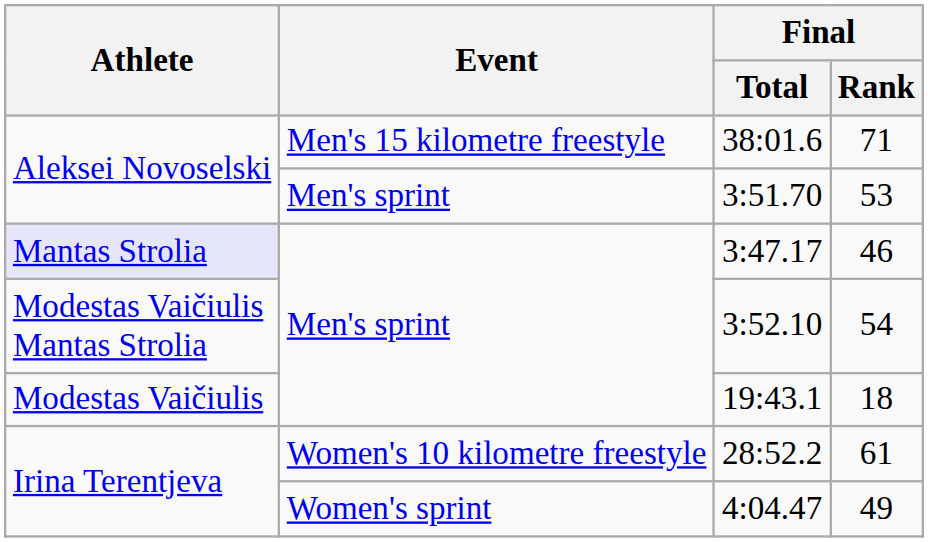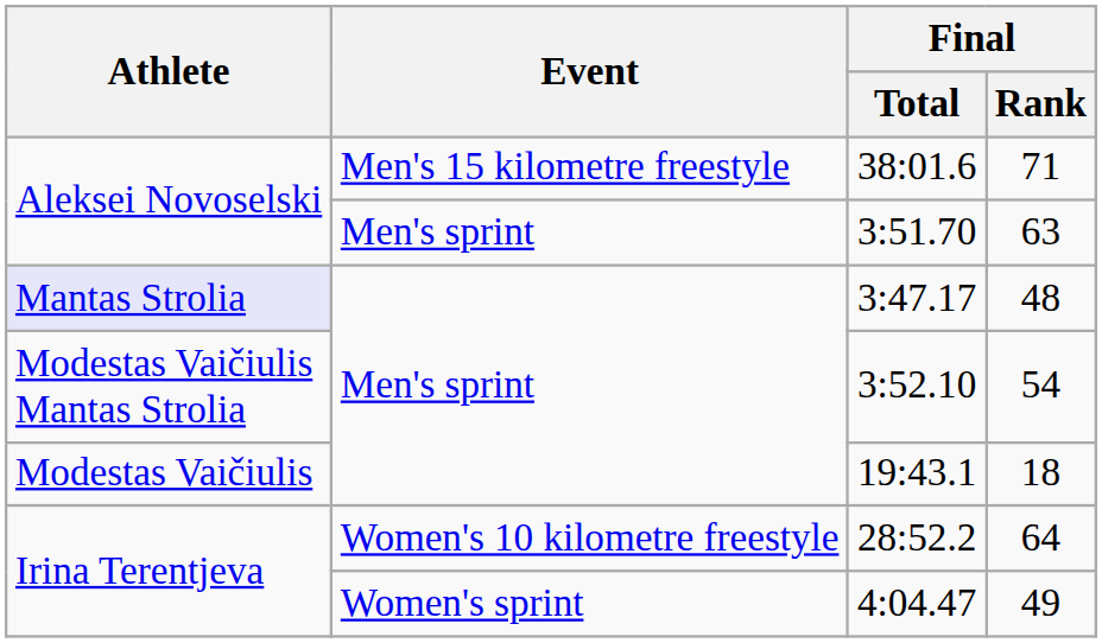3:51.70 | Final / Rank: 53 -> 63
3:47.17 | Final / Rank: 46 -> 48
28:52.2 | Final / Rank: 61 -> 64
